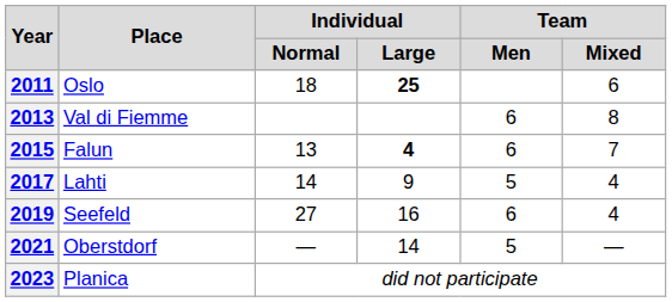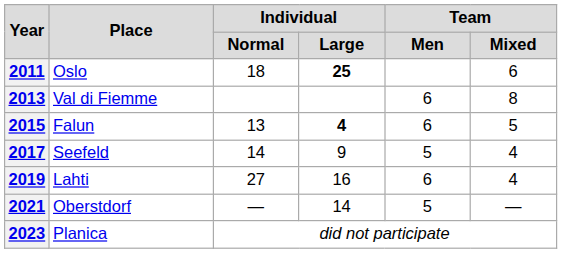2015 | Team / Mixed: 7 -> 5
2017 | Place: Lahti -> Seefeld
2019 | Place: Seefeld -> Lahti
